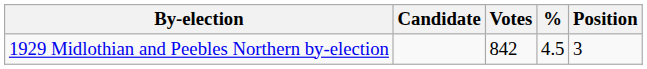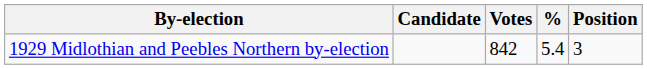1929 Midlothian and Peebles Northern by-election | %: 4.5 -> 5.4
